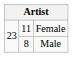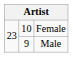Female | column 2: 11 -> 10
Male | column 2: 8 -> 9
